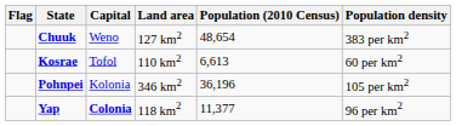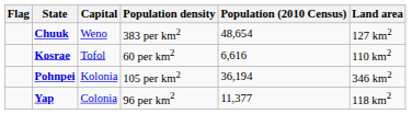columns swapped: Land area <-> Population density
Kosrae | Population (2010 Census): 6,613 -> 6,616
Pohnpei | Population (2010 Census): 36,196 -> 36,194
Yap | Capital: bold -> normal
